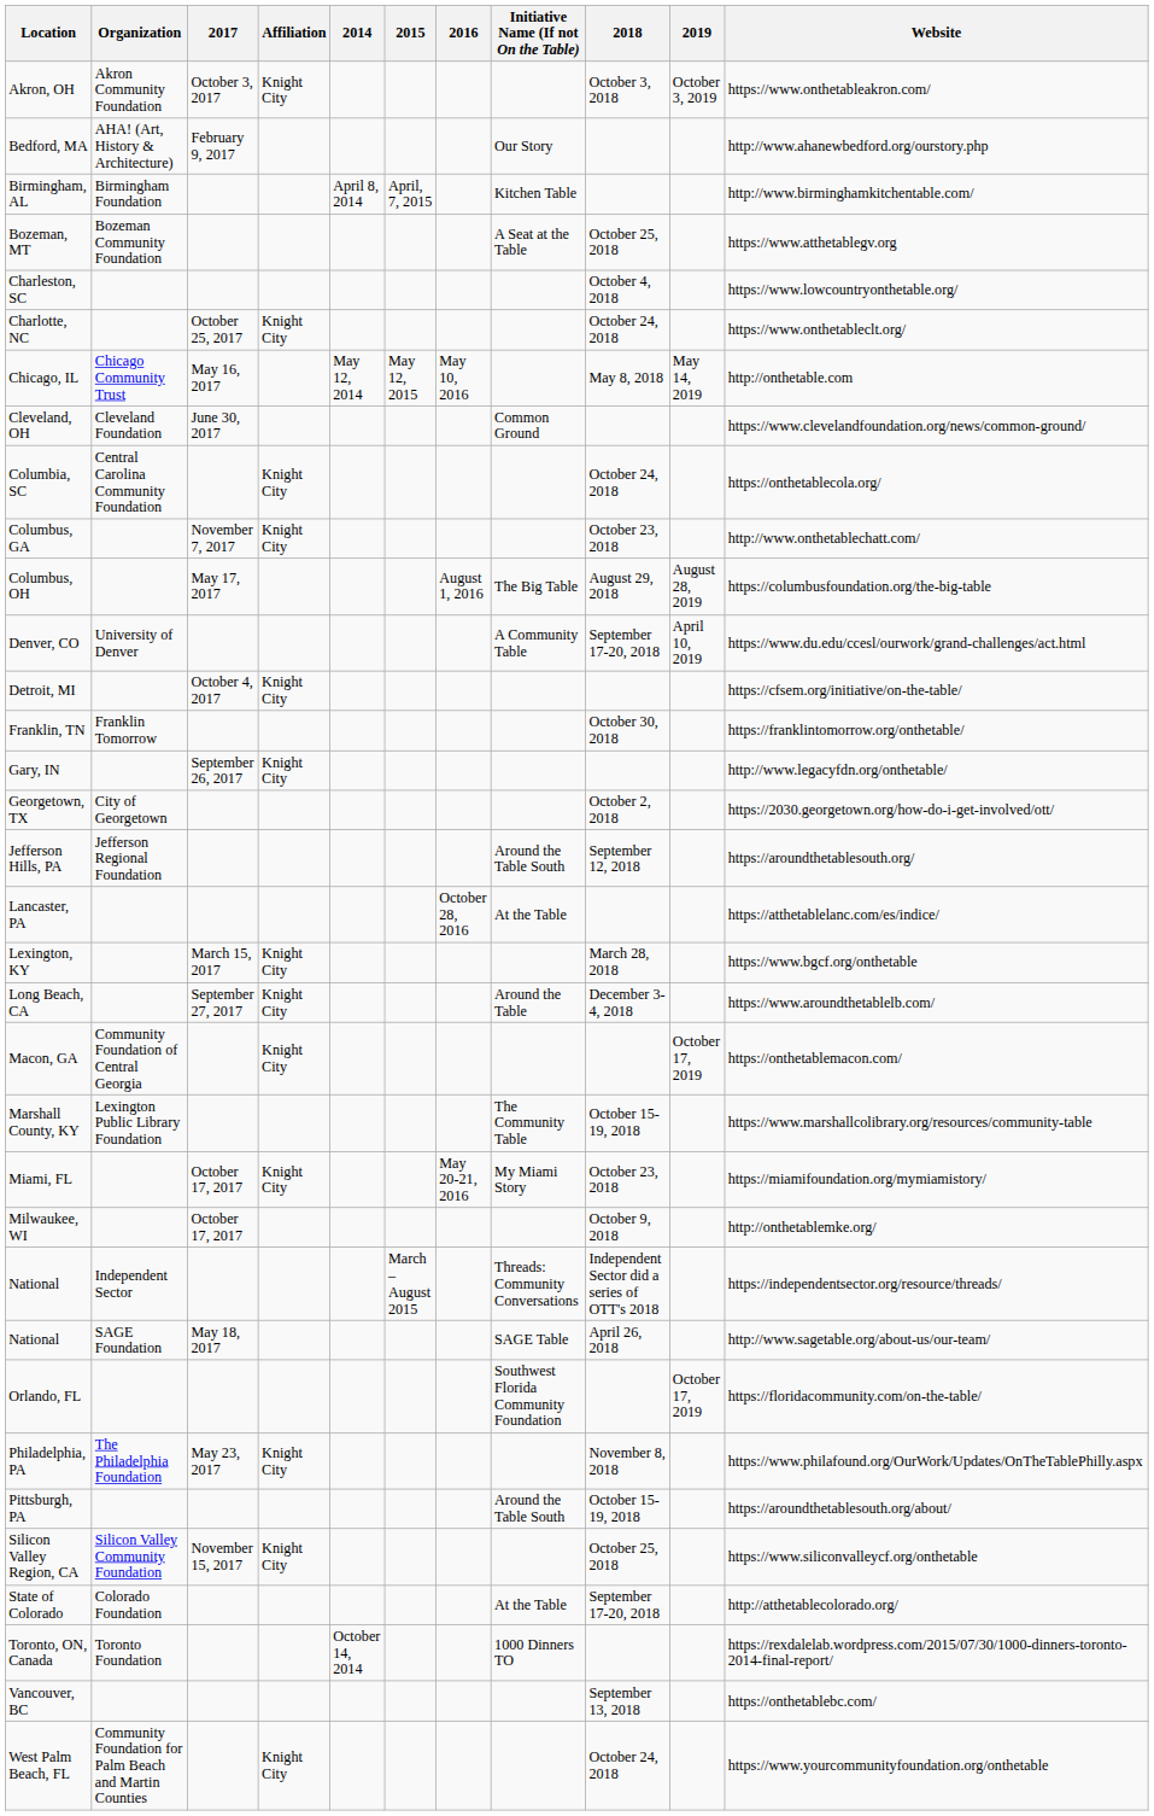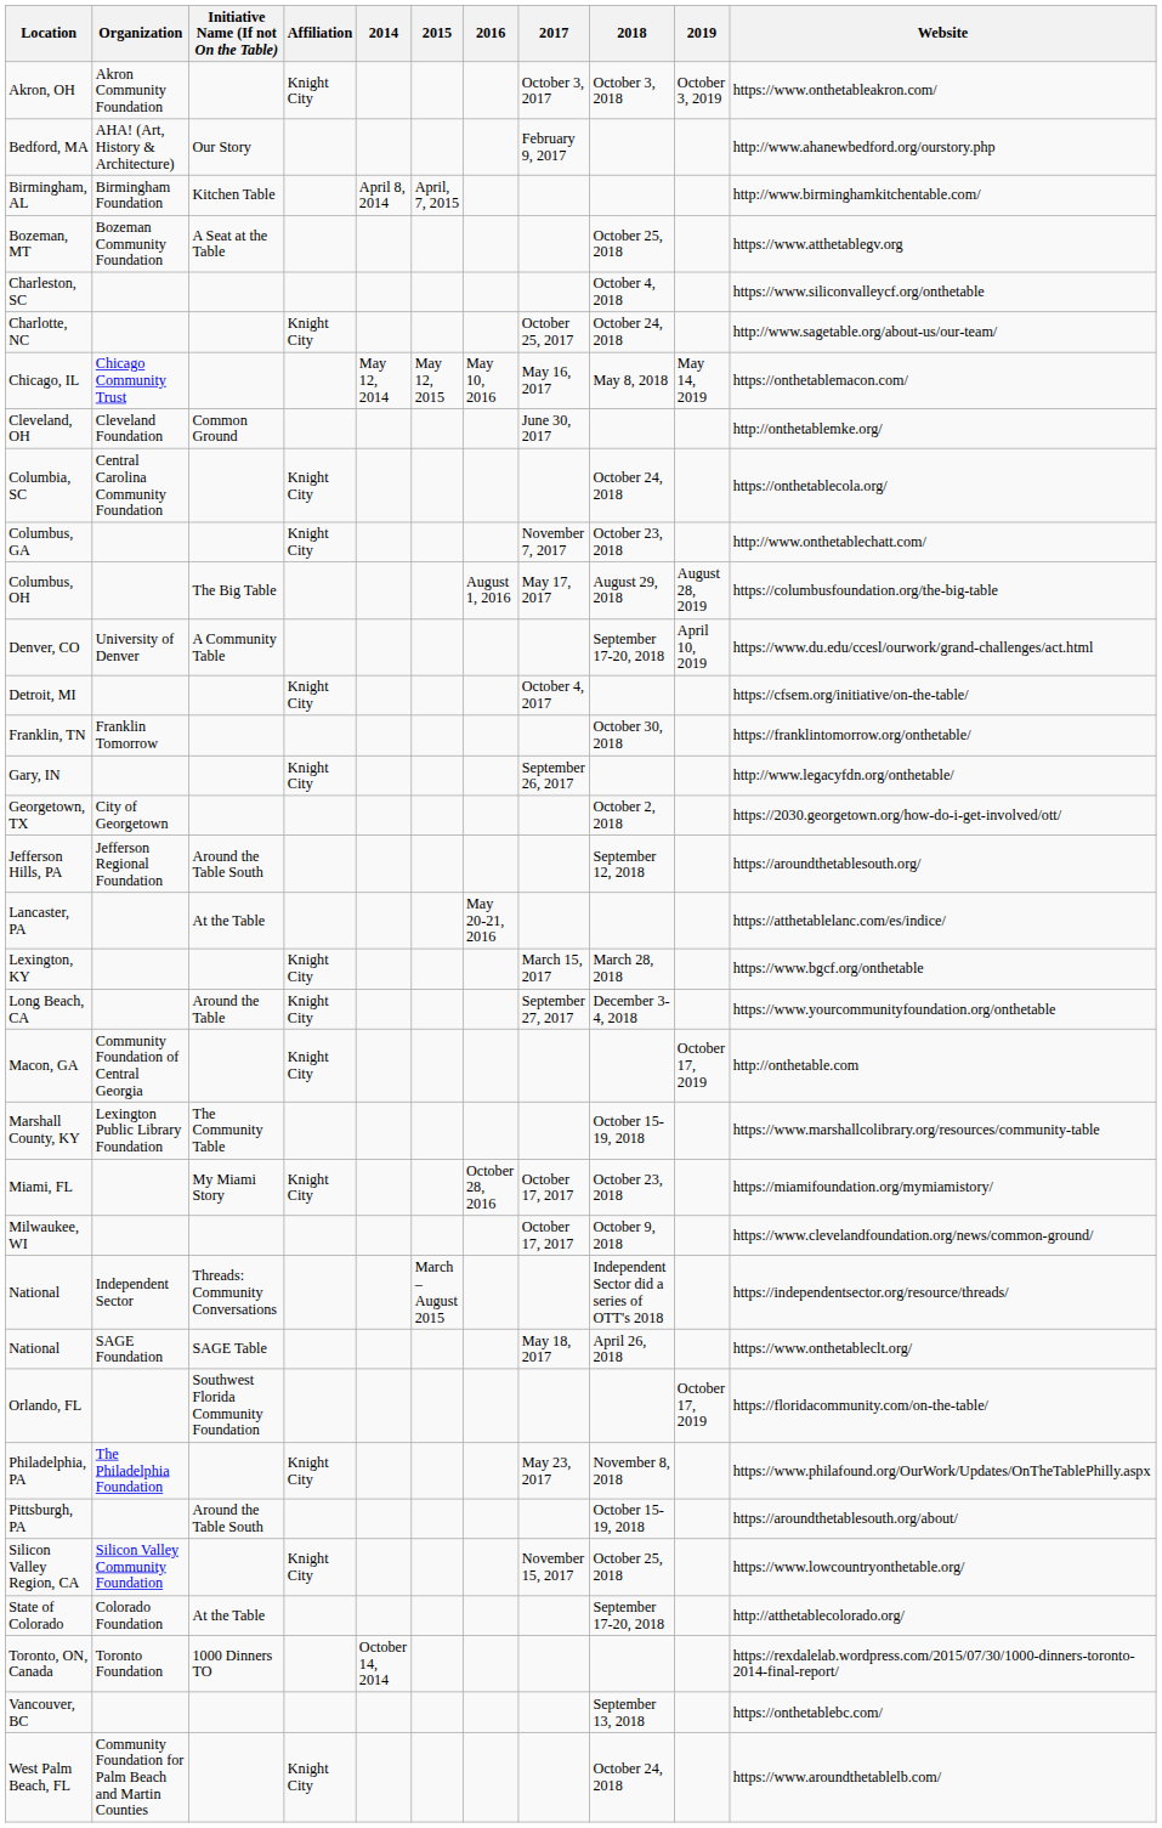columns swapped: Initiative Name (If not On the Table) <-> 2017
Charleston, SC | Website: https://www.lowcountryonthetable.org/ -> https://www.siliconvalleycf.org/onthetable
Charlotte, NC | Website: https://www.onthetableclt.org/ -> http://www.sagetable.org/about-us/our-team/
Chicago, IL | Website: http://onthetable.com -> https://onthetablemacon.com/
Cleveland, OH | Website: https://www.clevelandfoundation.org/news/common-ground/ -> http://onthetablemke.org/
Lancaster, PA | 2016: October 28, 2016 -> May 20-21, 2016
Long Beach, CA | Website: https://www.aroundthetablelb.com/ -> https://www.yourcommunityfoundation.org/onthetable
Macon, GA | Website: https://onthetablemacon.com/ -> http://onthetable.com
Miami, FL | 2016: May 20-21, 2016 -> October 28, 2016
Milwaukee, WI | Website: http://onthetablemke.org/ -> https://www.clevelandfoundation.org/news/common-ground/
National / SAGE Foundation | Website: http://www.sagetable.org/about-us/our-team/ -> https://www.onthetableclt.org/
Silicon Valley Region, CA | Website: https://www.siliconvalleycf.org/onthetable -> https://www.lowcountryonthetable.org/
West Palm Beach, FL | Website: https://www.yourcommunityfoundation.org/onthetable -> https://www.aroundthetablelb.com/
